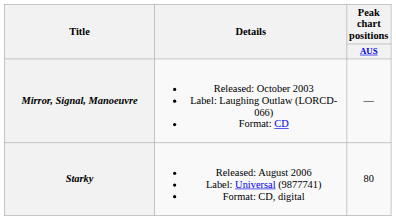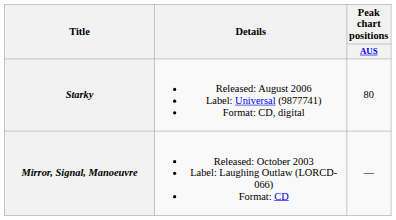rows swapped: Mirror, Signal, Manoeuvre <-> Starky
